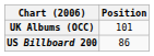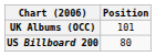US Billboard 200 | Position: 86 -> 80
